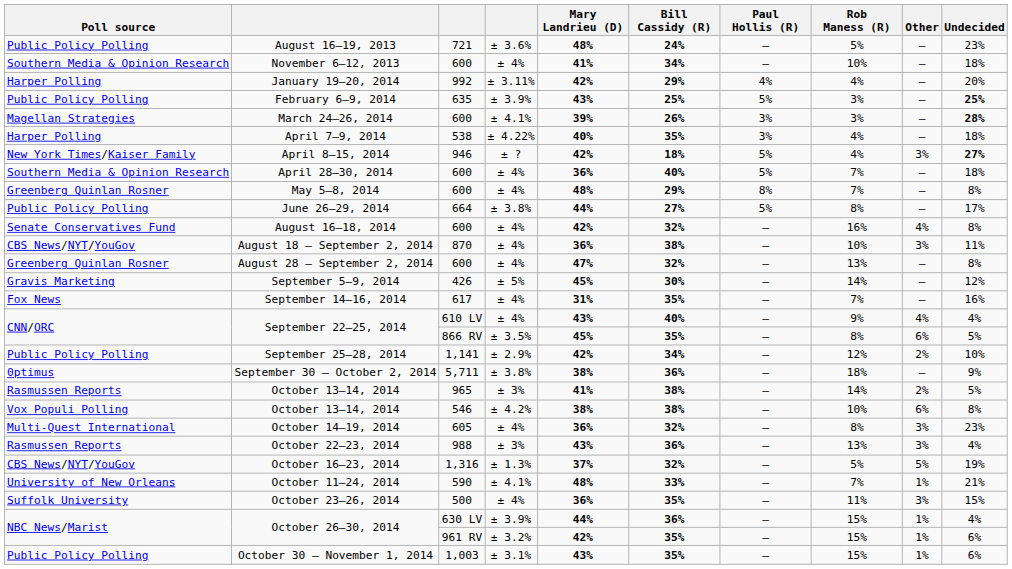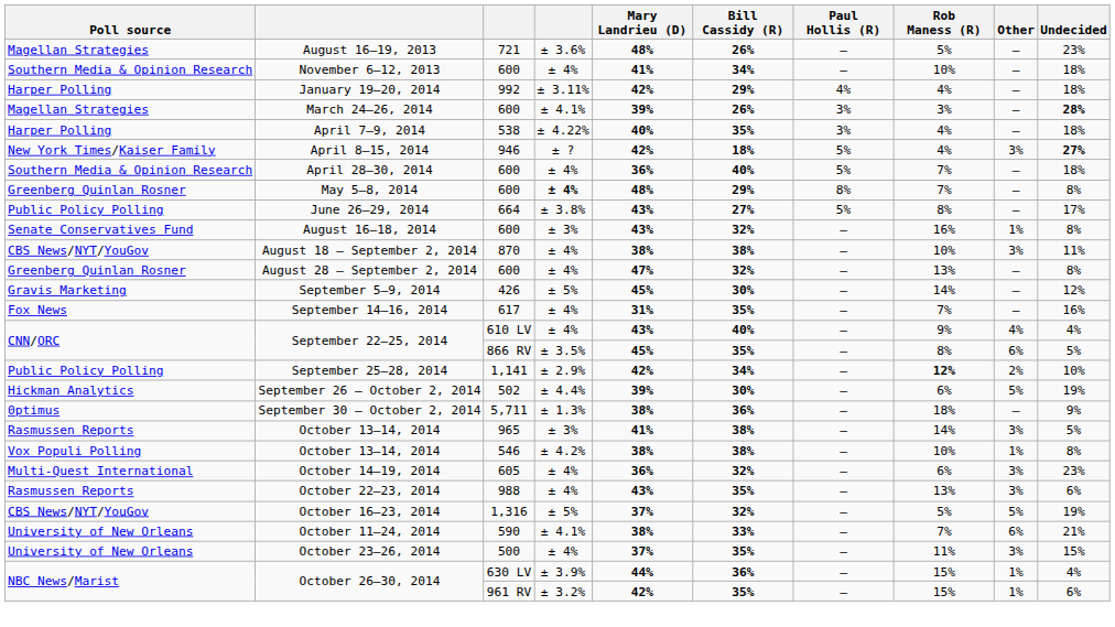August 16–19, 2013 | Poll source: Public Policy Polling -> Magellan Strategies
August 16–19, 2013 | Bill Cassidy (R): 24% -> 26%
January 19–20, 2014 | Undecided: 20% -> 18%
- row: Public Policy Polling | February 6–9, 2014 | 635 | ± 3.9% | 43% | 25% | 5% | 3% | — | 25%
May 5–8, 2014 | column 4: normal -> bold
June 26–29, 2014 | Mary Landrieu (D): 44% -> 43%
August 16–18, 2014 | column 4: ± 4% -> ± 3%
August 16–18, 2014 | Mary Landrieu (D): 42% -> 43%
August 16–18, 2014 | Other: 4% -> 1%
August 18 – September 2, 2014 | Mary Landrieu (D): 36% -> 38%
September 25–28, 2014 | Rob Maness (R): normal -> bold
+ row: Hickman Analytics | September 26 – October 2, 2014 | 502 | ± 4.4% | 39% | 30% | — | 6% | 5% | 19%
September 30 – October 2, 2014 | column 4: ± 3.8% -> ± 1.3%
October 13–14, 2014 / 965 | Other: 2% -> 3%
October 13–14, 2014 / 546 | Other: 6% -> 1%
October 14–19, 2014 | Rob Maness (R): 8% -> 6%
October 22–23, 2014 | column 4: ± 3% -> ± 4%
October 22–23, 2014 | Bill Cassidy (R): 36% -> 35%
October 22–23, 2014 | Undecided: 4% -> 6%
October 16–23, 2014 | column 4: ± 1.3% -> ± 5%
October 11–24, 2014 | Mary Landrieu (D): 48% -> 38%
October 11–24, 2014 | Other: 1% -> 6%
October 23–26, 2014 | Poll source: Suffolk University -> University of New Orleans
October 23–26, 2014 | Mary Landrieu (D): 36% -> 37%
- row: Public Policy Polling | October 30 – November 1, 2014 | 1,003 | ± 3.1% | 43% | 35% | — | 15% | 1% | 6%
